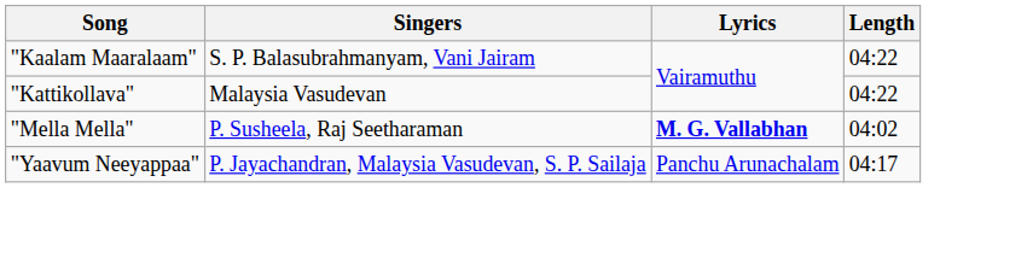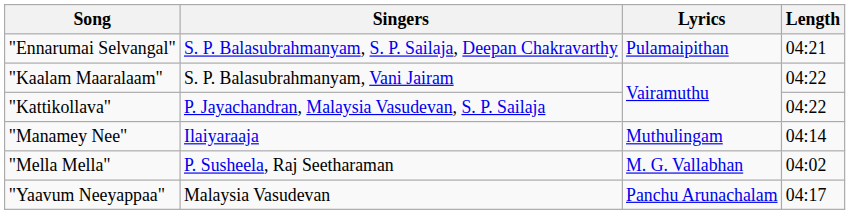+ row: "Ennarumai Selvangal" | S. P. Balasubrahmanyam, S. P. Sailaja, Deepan Chakravarthy | Pulamaipithan | 04:21
"Kattikollava" | Singers: Malaysia Vasudevan -> P. Jayachandran, Malaysia Vasudevan, S. P. Sailaja
+ row: "Manamey Nee" | Ilaiyaraaja | Muthulingam | 04:14
"Mella Mella" | Lyrics: bold -> normal
"Yaavum Neeyappaa" | Singers: P. Jayachandran, Malaysia Vasudevan, S. P. Sailaja -> Malaysia Vasudevan
